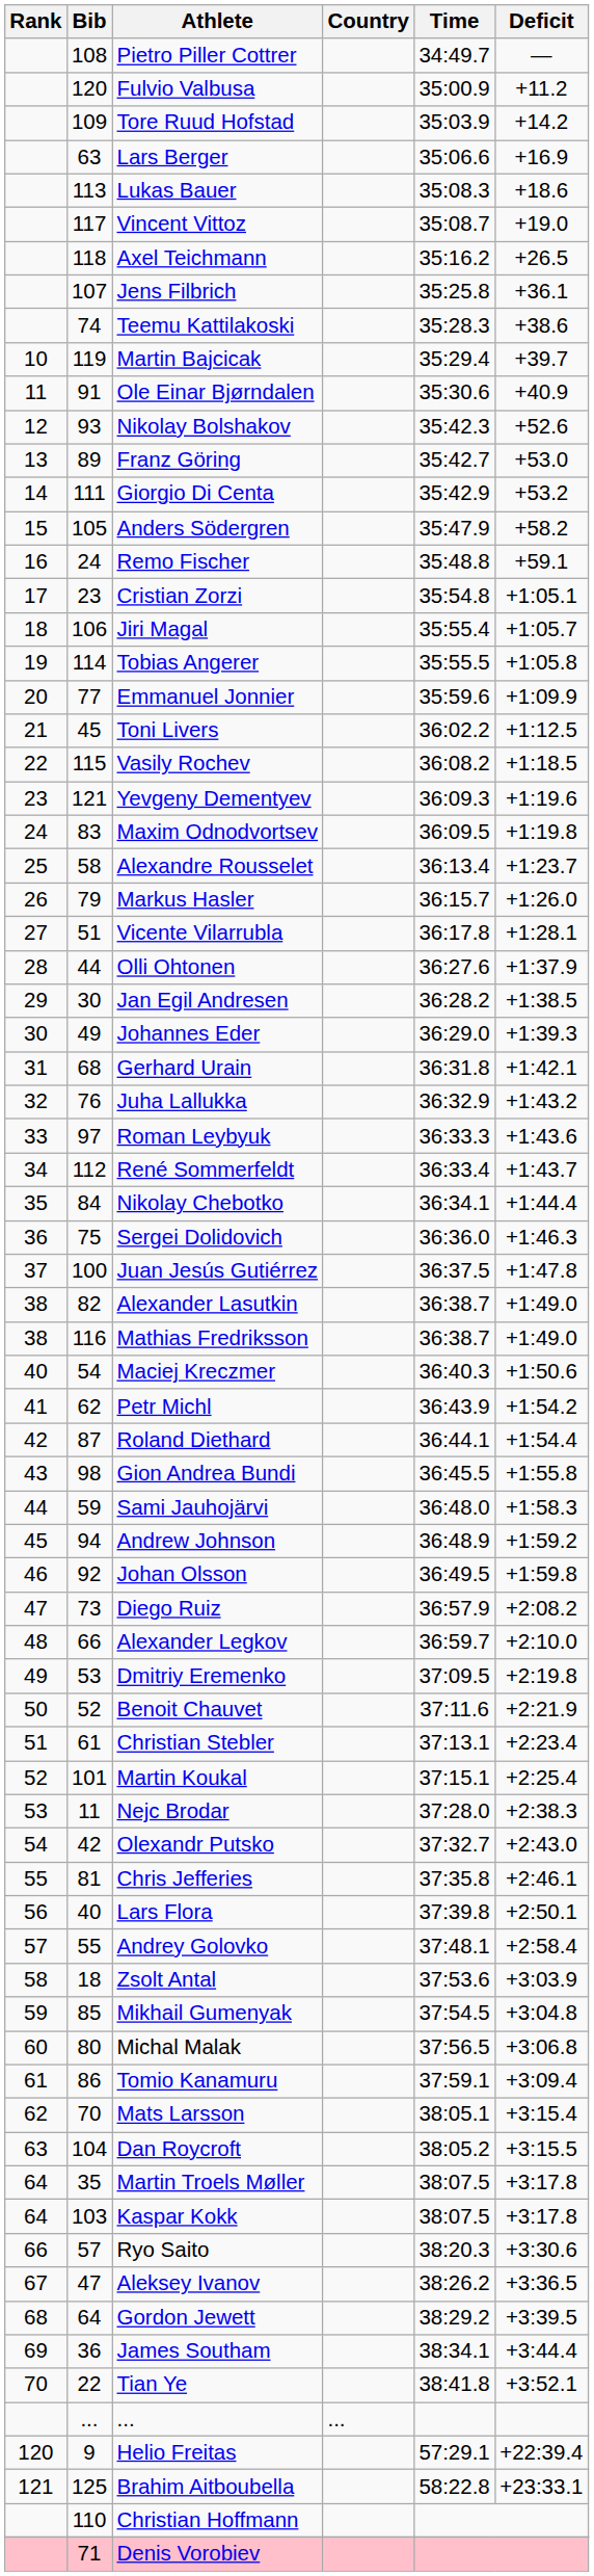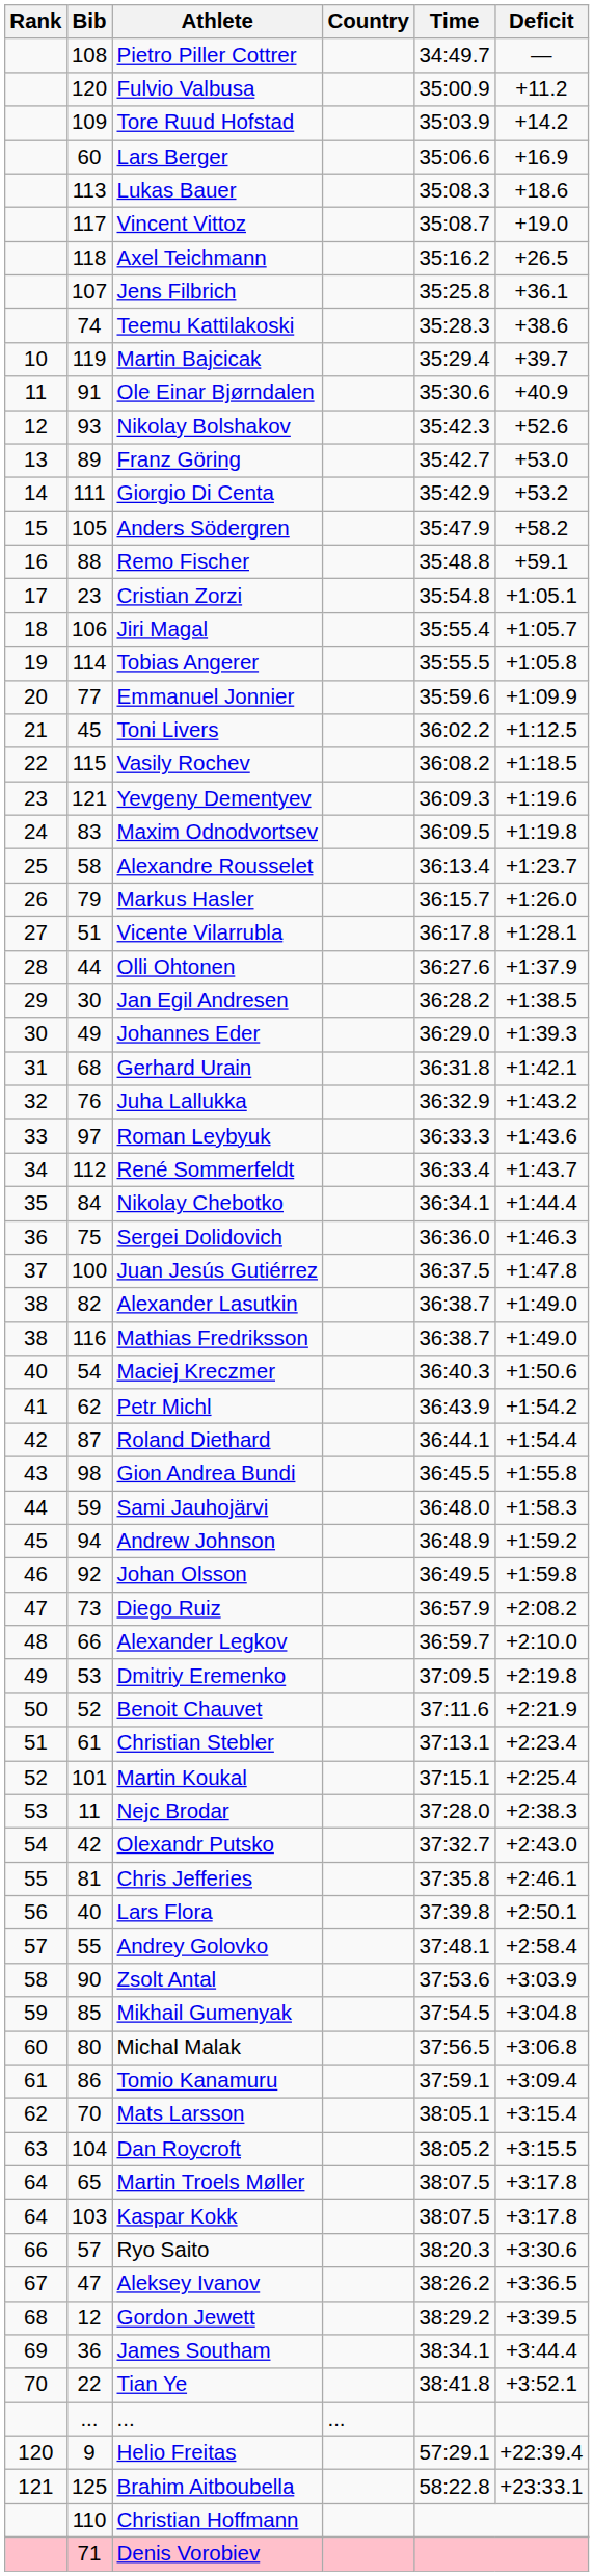Lars Berger | Bib: 63 -> 60
Remo Fischer | Bib: 24 -> 88
Zsolt Antal | Bib: 18 -> 90
Martin Troels Møller | Bib: 35 -> 65
Gordon Jewett | Bib: 64 -> 12
